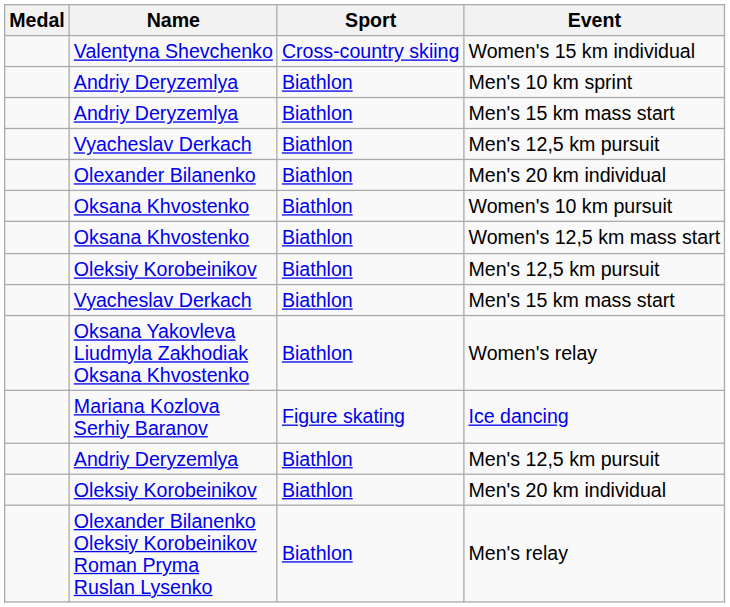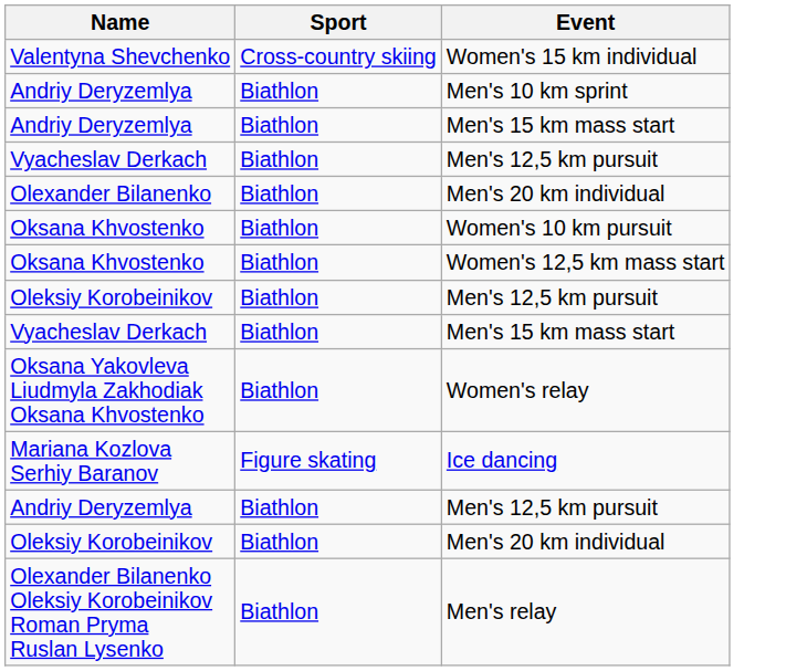- column: Medal
